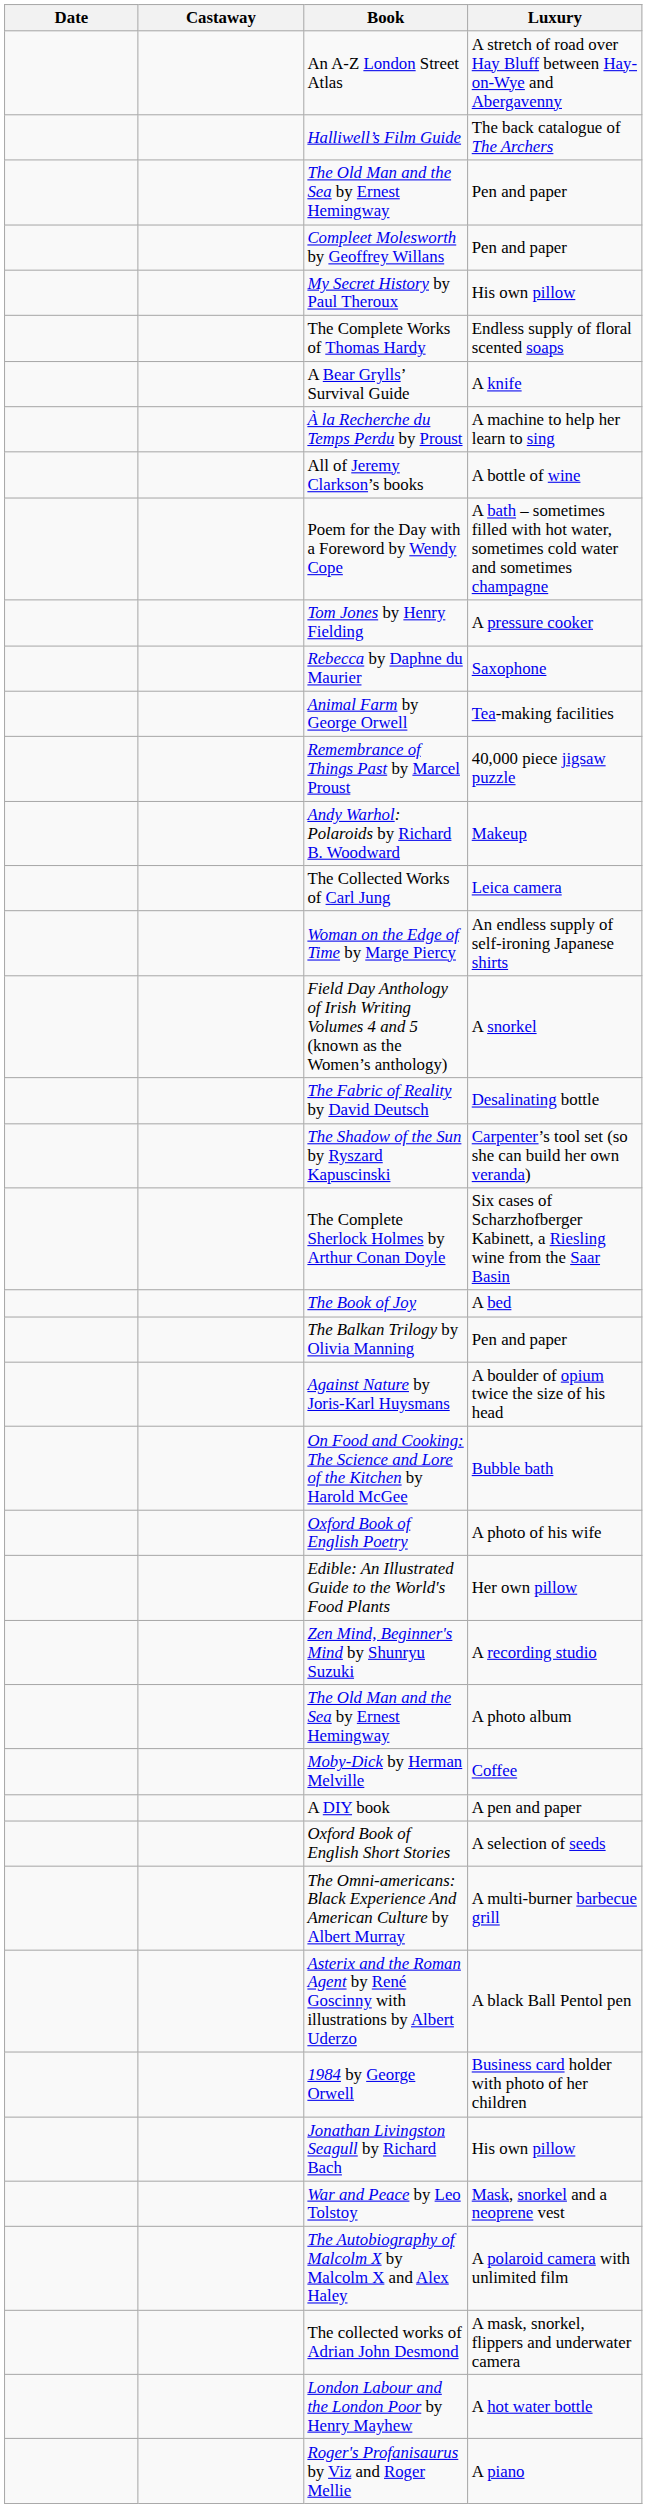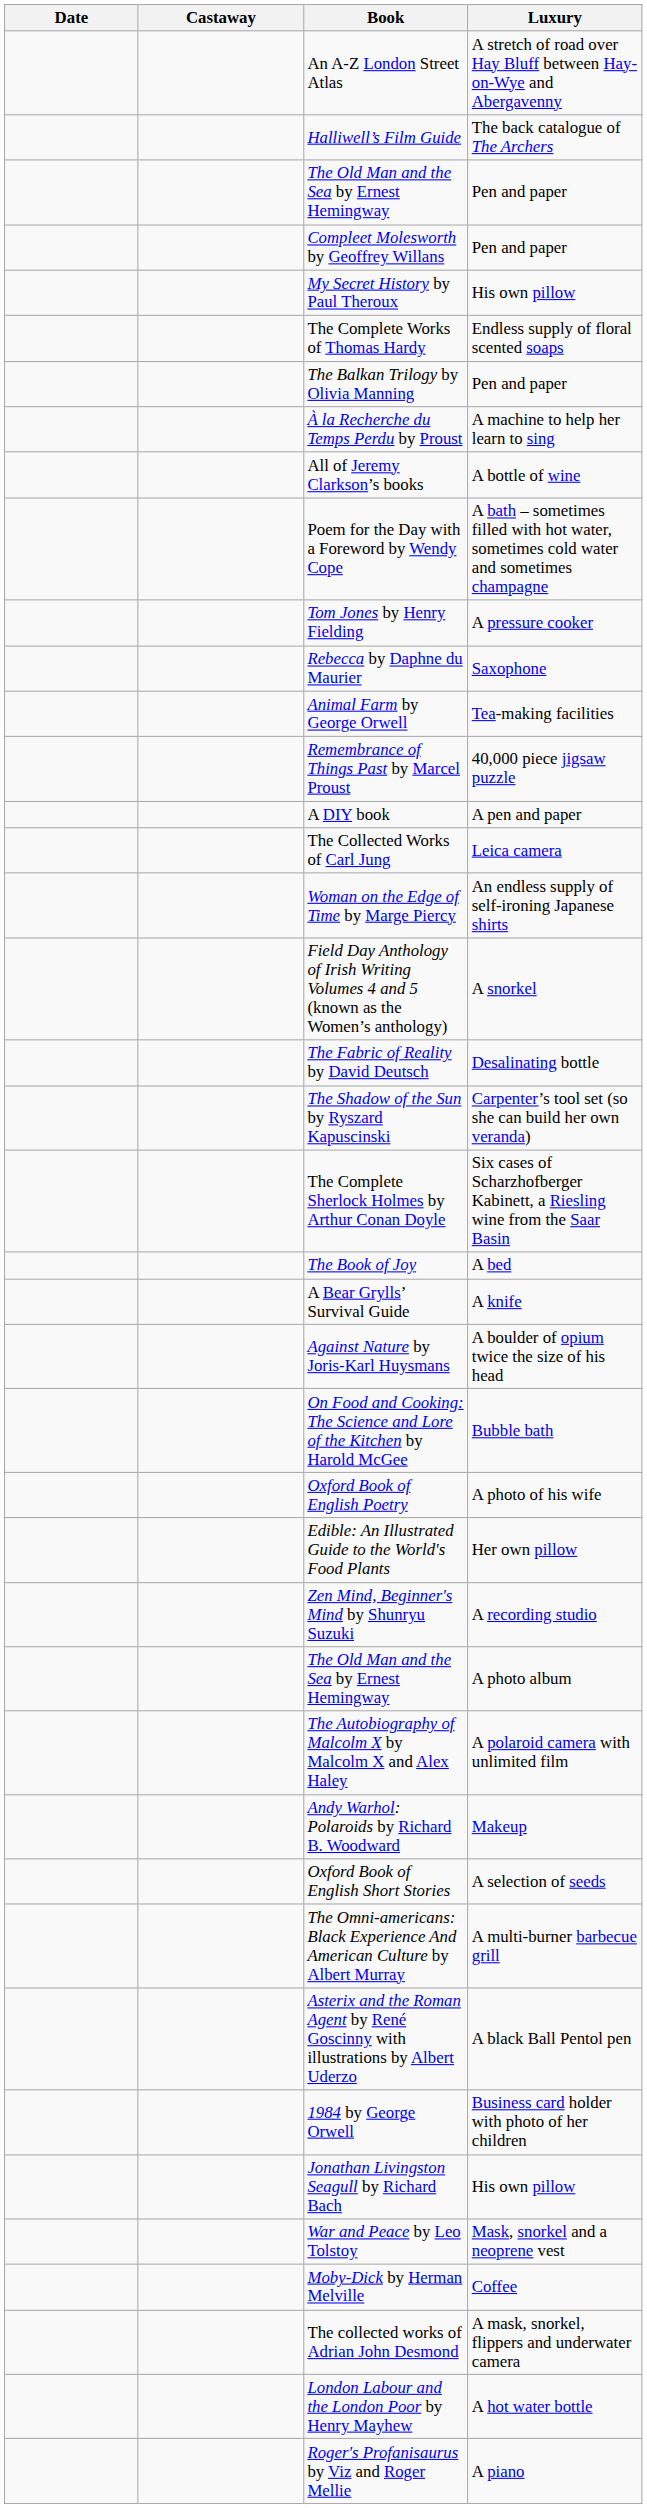rows swapped: The Balkan Trilogy by Olivia Manning <-> A Bear Grylls’ Survival Guide
rows swapped: Andy Warhol: Polaroids by Richard B. Woodward <-> A DIY book
rows swapped: Moby-Dick by Herman Melville <-> The Autobiography of Malcolm X by Malcolm X and Alex Haley
